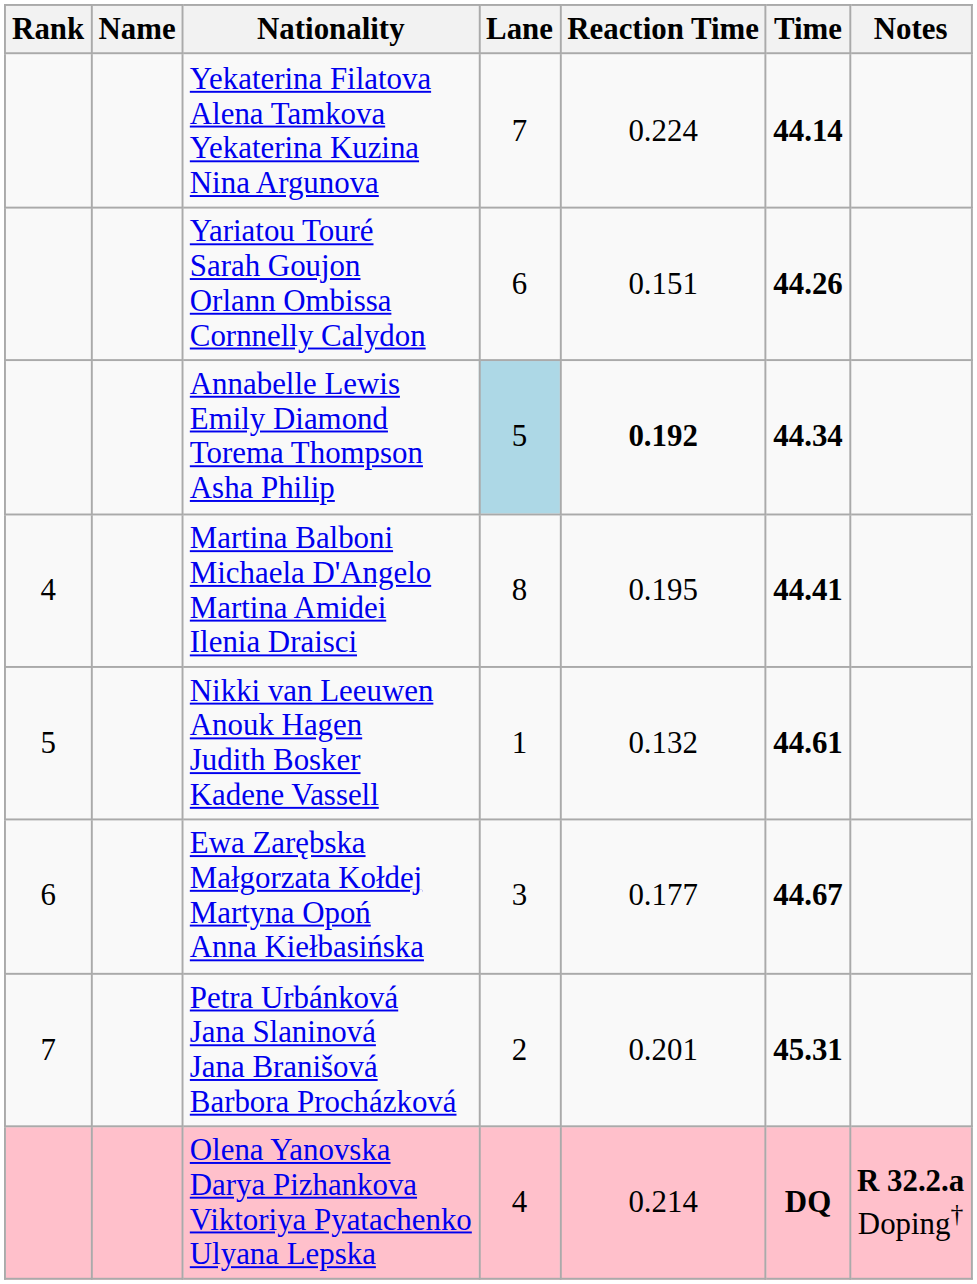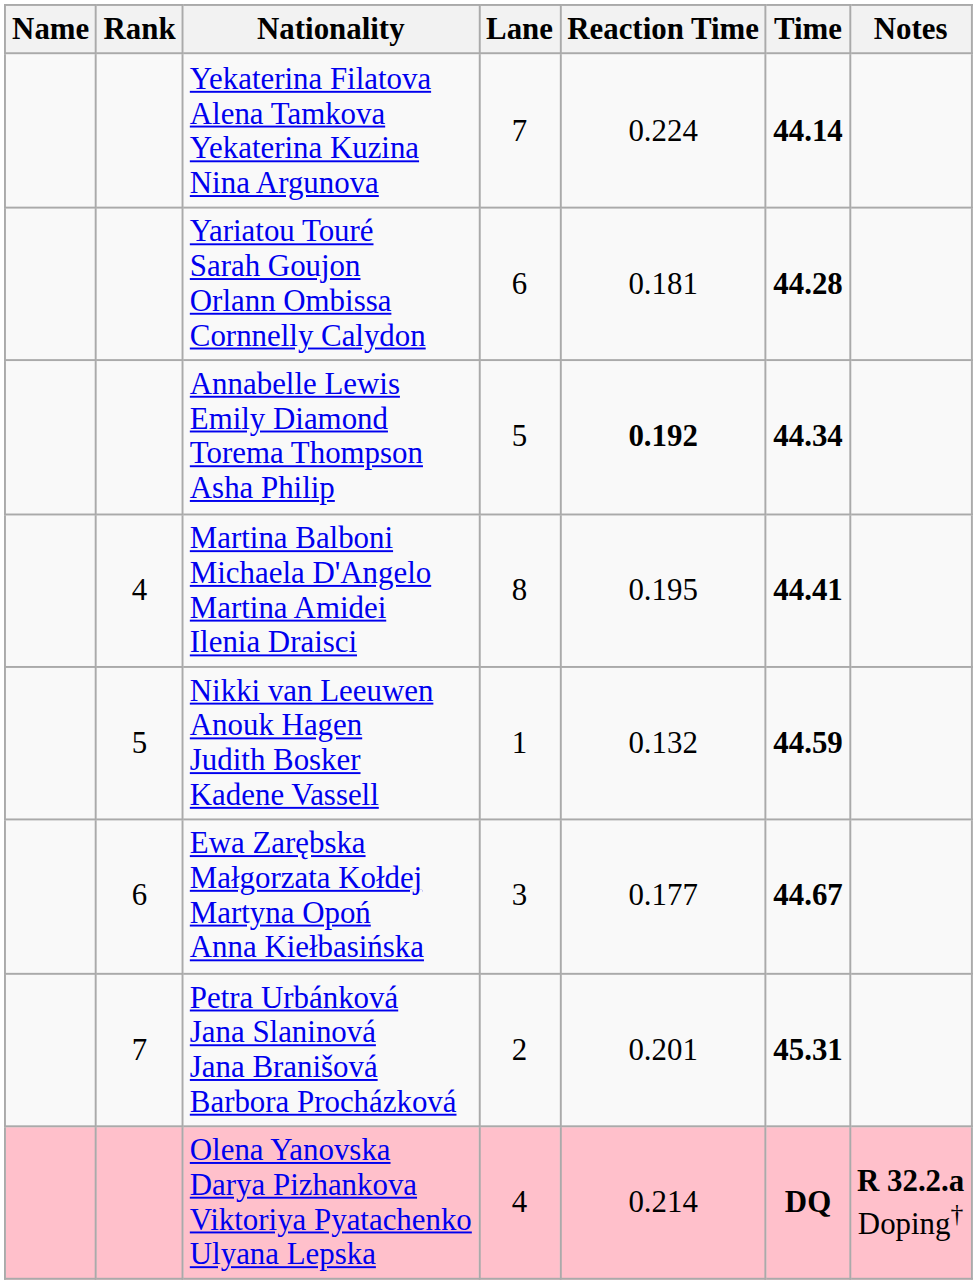columns swapped: Rank <-> Name
Yariatou Touré Sarah Goujon Orlann Ombissa Cornnelly Calydon | Reaction Time: 0.151 -> 0.181
Yariatou Touré Sarah Goujon Orlann Ombissa Cornnelly Calydon | Time: 44.26 -> 44.28
Annabelle Lewis Emily Diamond Torema Thompson Asha Philip | Lane: lightblue background -> no background
Nikki van Leeuwen Anouk Hagen Judith Bosker Kadene Vassell | Time: 44.61 -> 44.59
